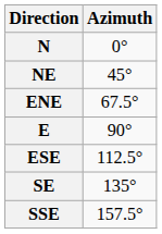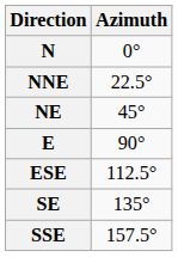+ row: NNE | 22.5°
- row: ENE | 67.5°
